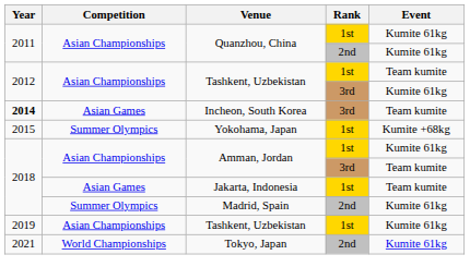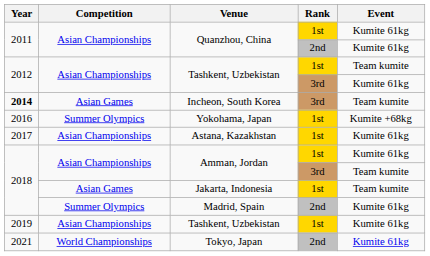Yokohama, Japan | Year: 2015 -> 2016
+ row: 2017 | Asian Championships | Astana, Kazakhstan | 1st | Kumite 61kg
